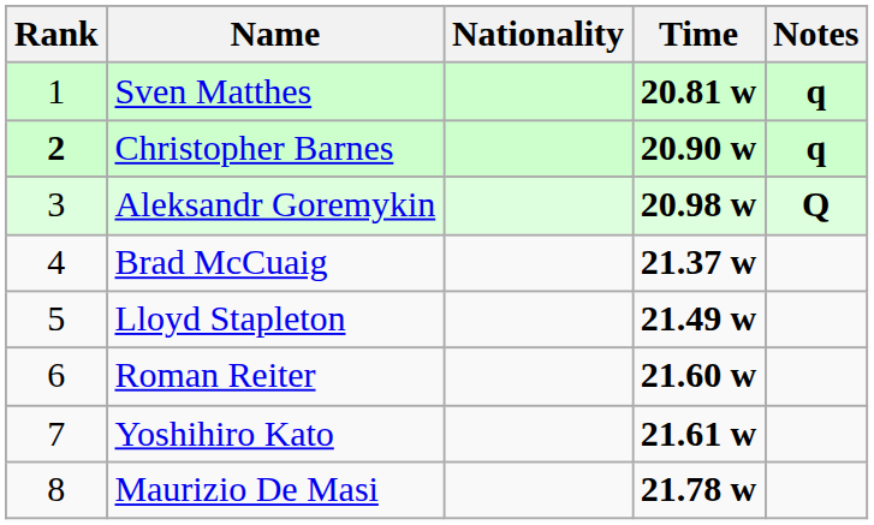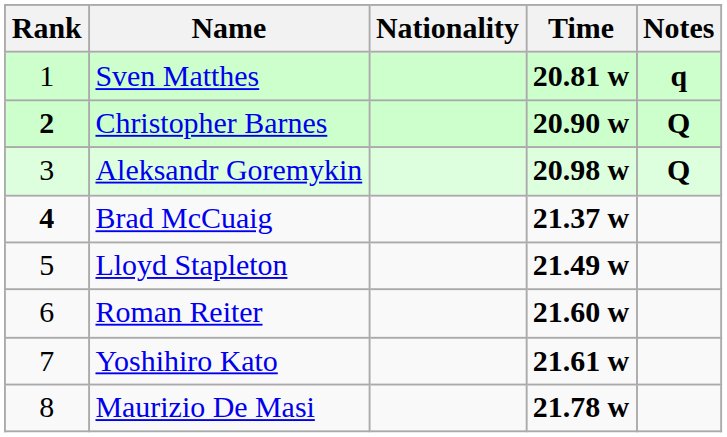Christopher Barnes | Notes: q -> Q
Brad McCuaig | Rank: normal -> bold
